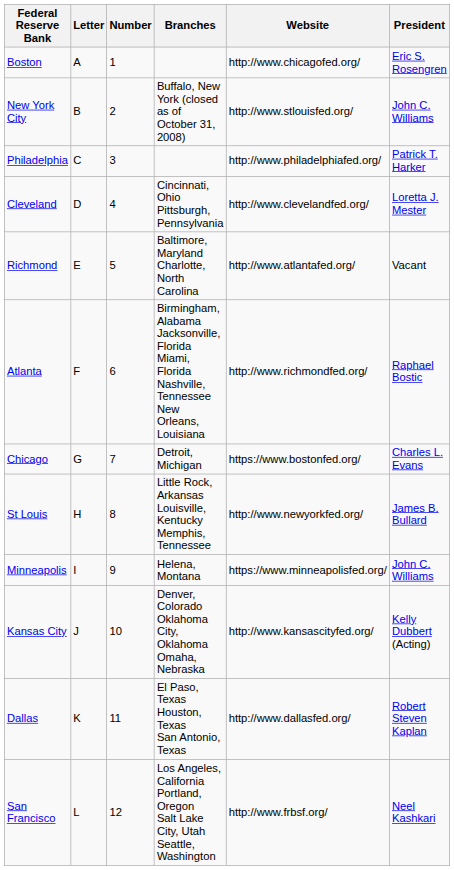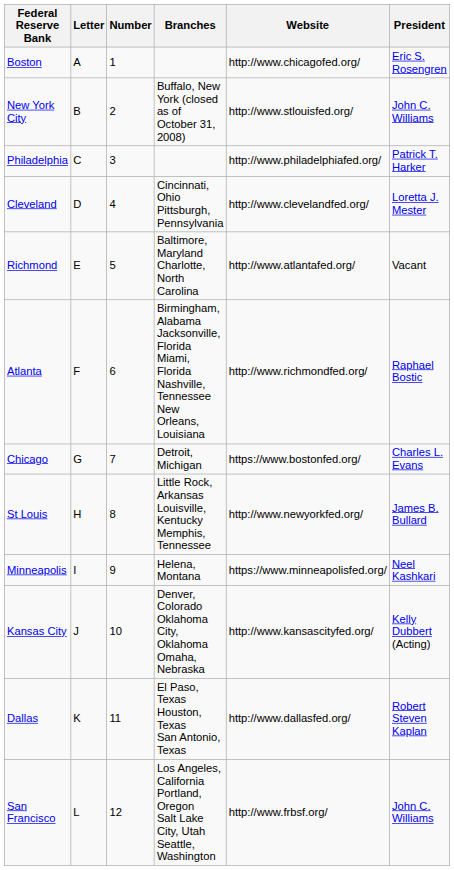Minneapolis | President: John C. Williams -> Neel Kashkari
San Francisco | President: Neel Kashkari -> John C. Williams
